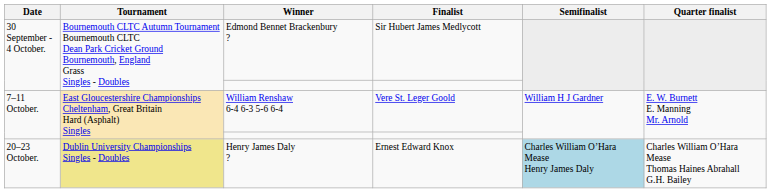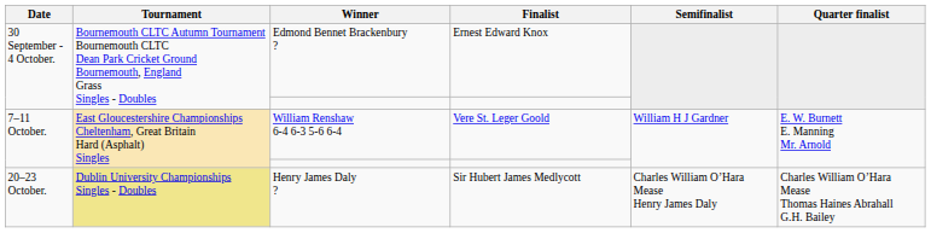Edmond Bennet Brackenbury ? | Finalist: Sir Hubert James Medlycott -> Ernest Edward Knox
Henry James Daly ? | Finalist: Ernest Edward Knox -> Sir Hubert James Medlycott
Henry James Daly ? | Semifinalist: lightblue background -> no background
